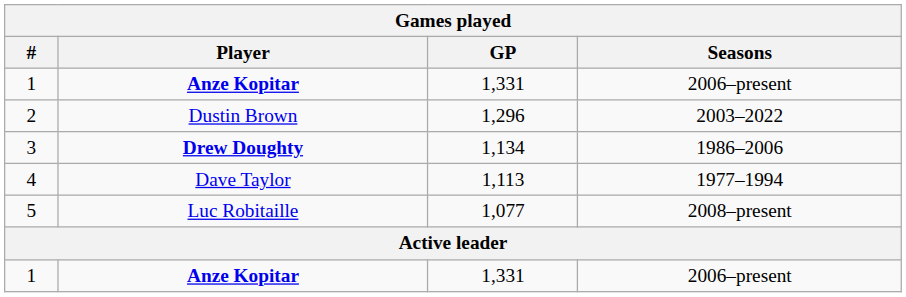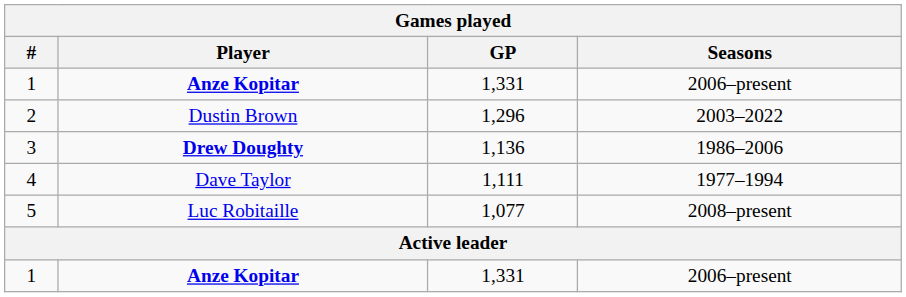3 | GP: 1,134 -> 1,136
4 | GP: 1,113 -> 1,111
